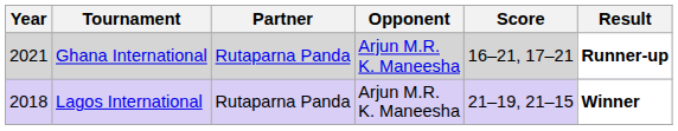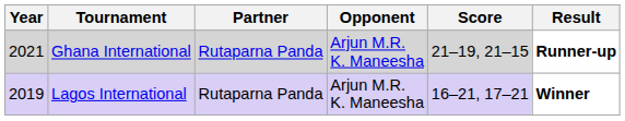Ghana International | Score: 16–21, 17–21 -> 21–19, 21–15
Lagos International | Year: 2018 -> 2019
Lagos International | Score: 21–19, 21–15 -> 16–21, 17–21
